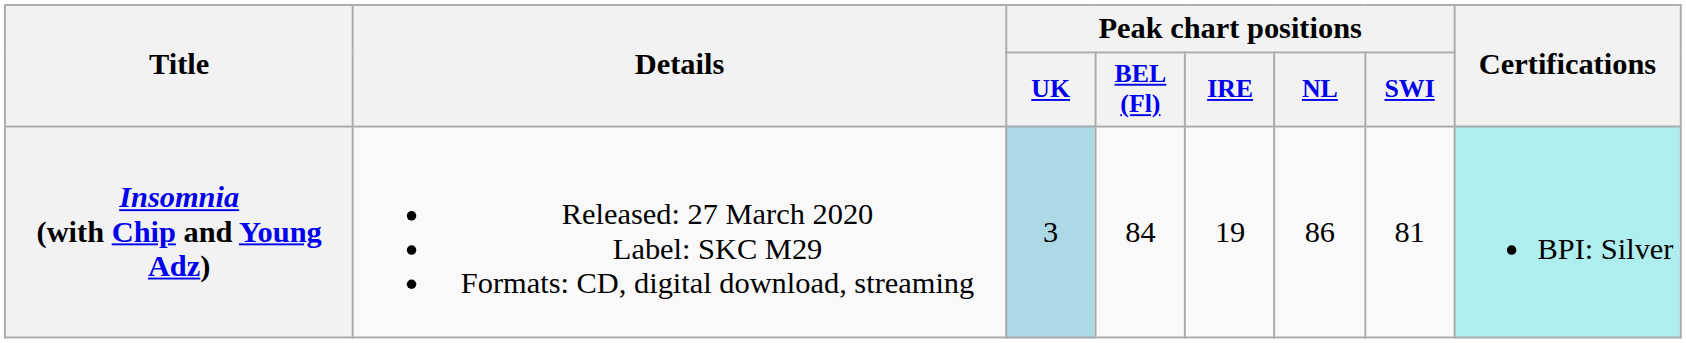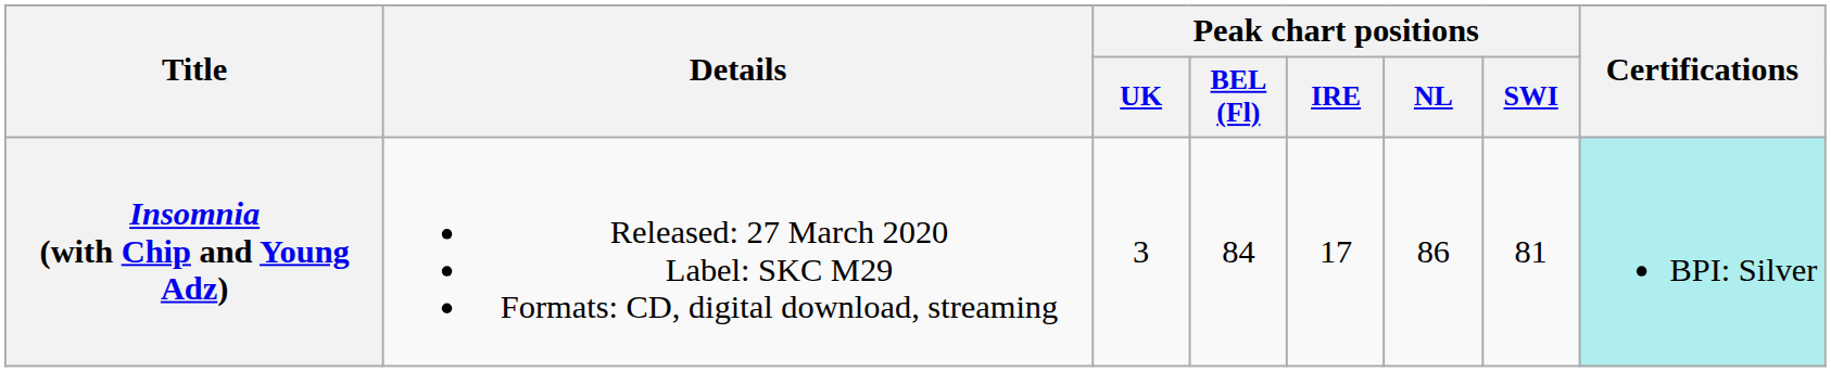Insomnia (with Chip and Young Adz) | Peak chart positions / UK: lightblue background -> no background
Insomnia (with Chip and Young Adz) | Peak chart positions / IRE: 19 -> 17
